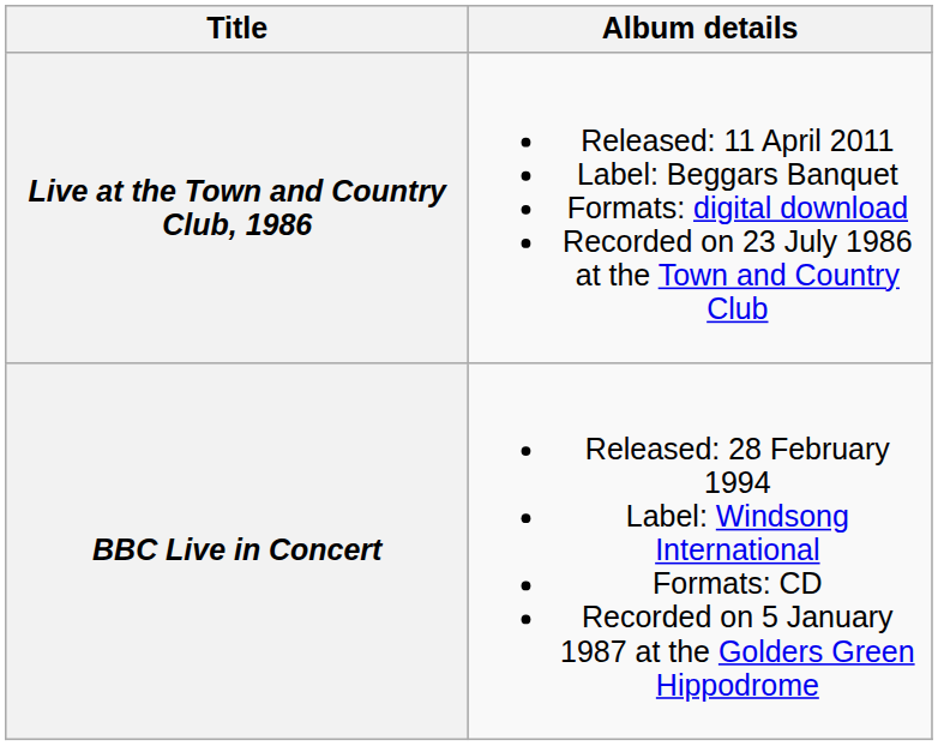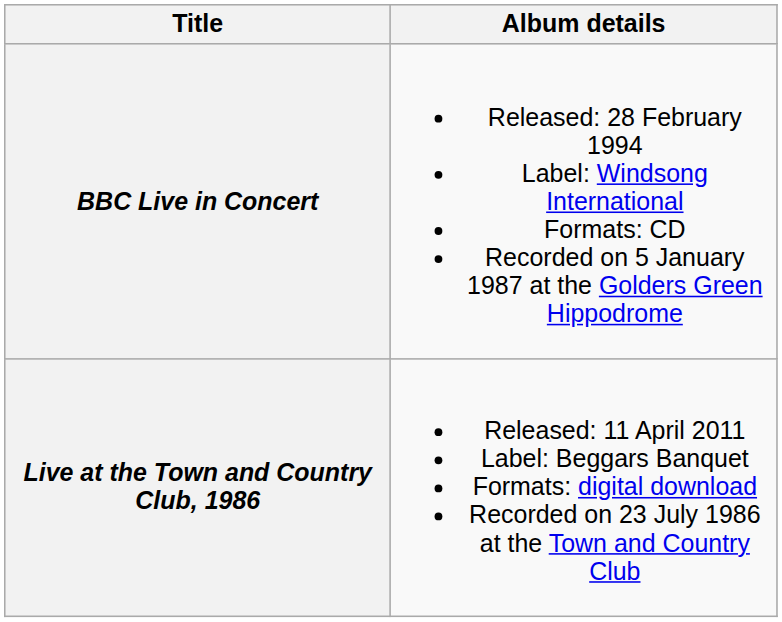rows swapped: BBC Live in Concert <-> Live at the Town and Country Club, 1986
